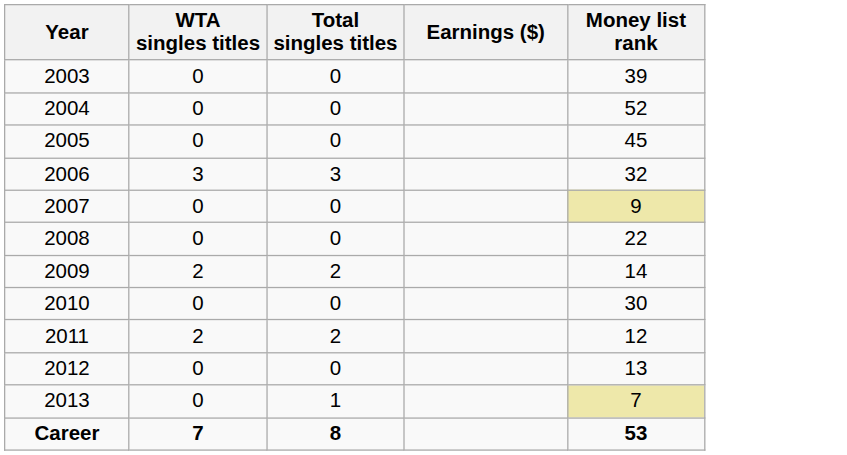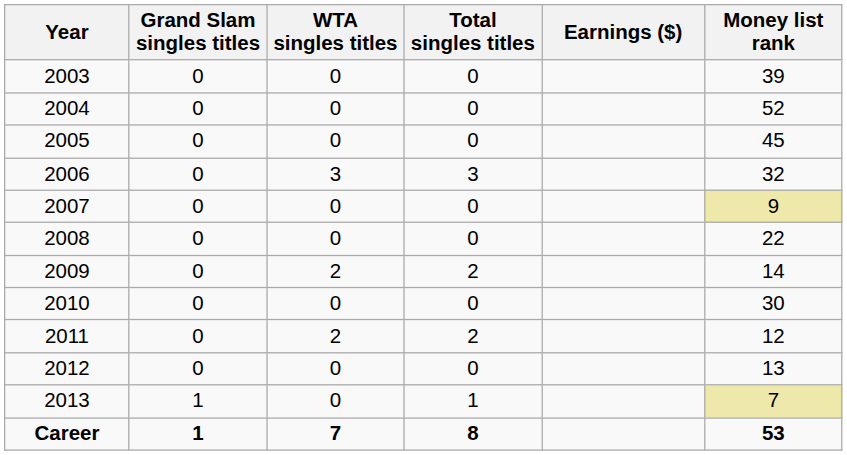+ column: Grand Slam singles titles | 0 | 0 | 0 | 0 | 0 | 0 | 0 | 0 | 0 | 0 | 1 | 1
